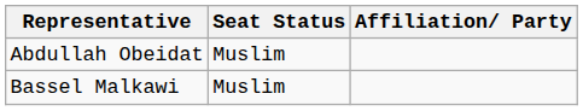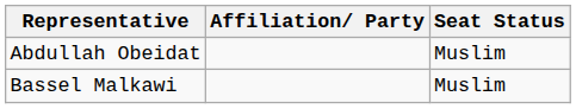columns swapped: Affiliation/ Party <-> Seat Status
